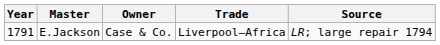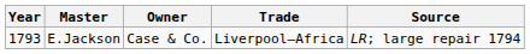E.Jackson | Year: 1791 -> 1793
